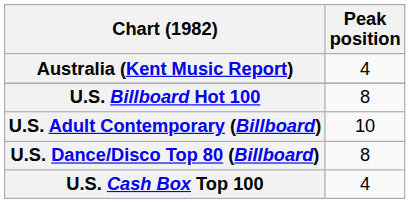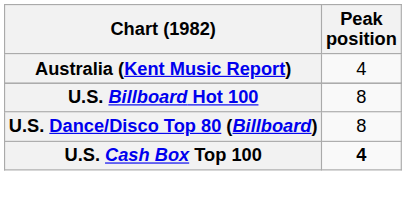- row: U.S. Adult Contemporary (Billboard) | 10
U.S. Cash Box Top 100 | Peak position: normal -> bold
